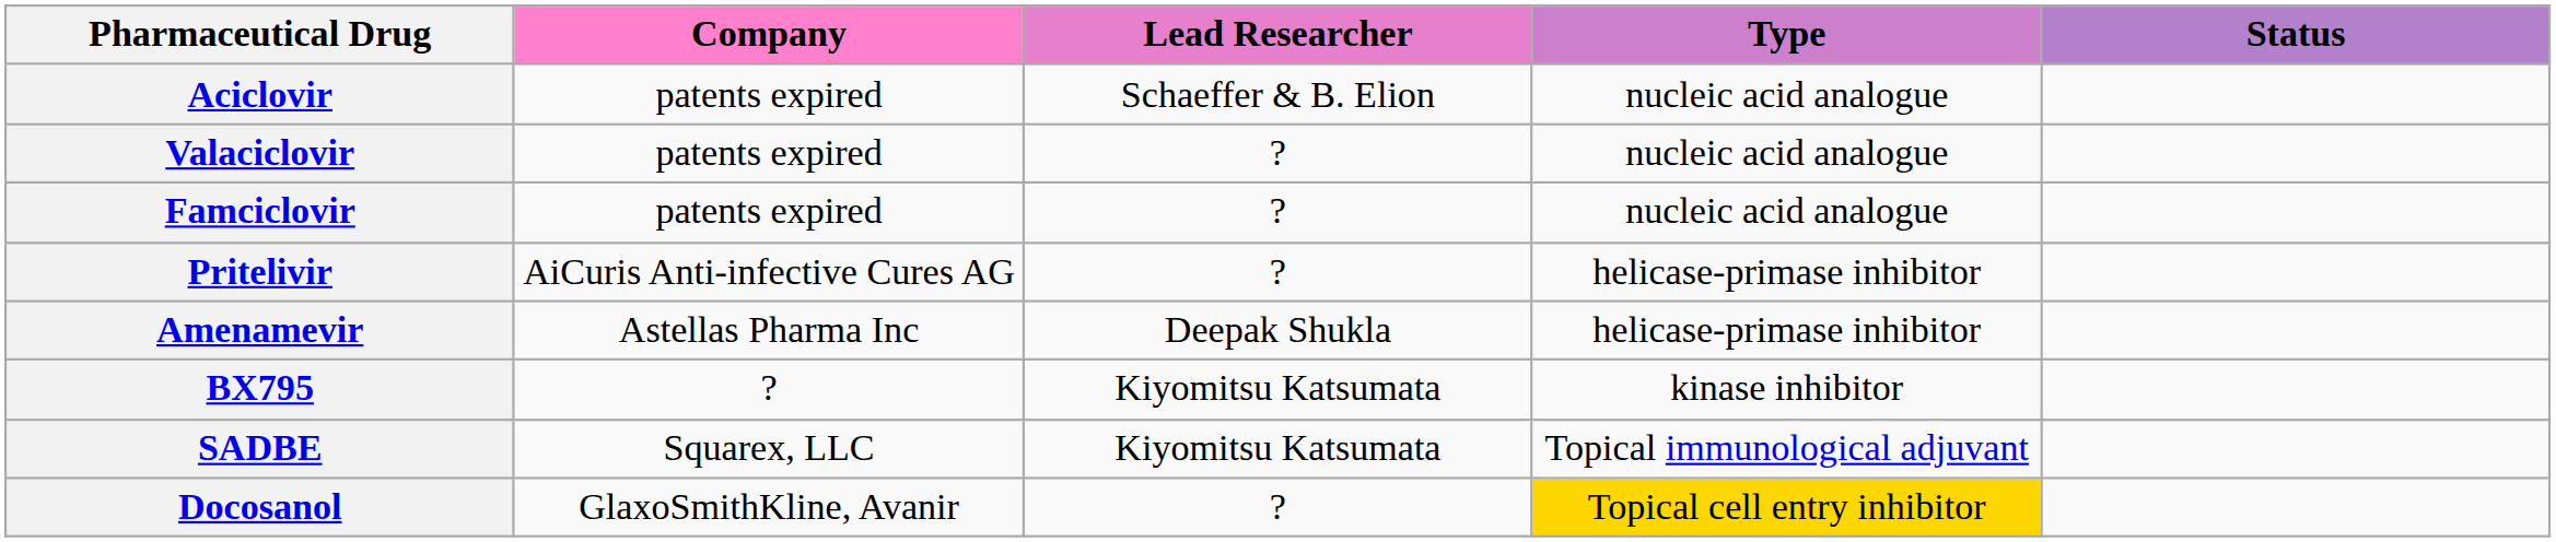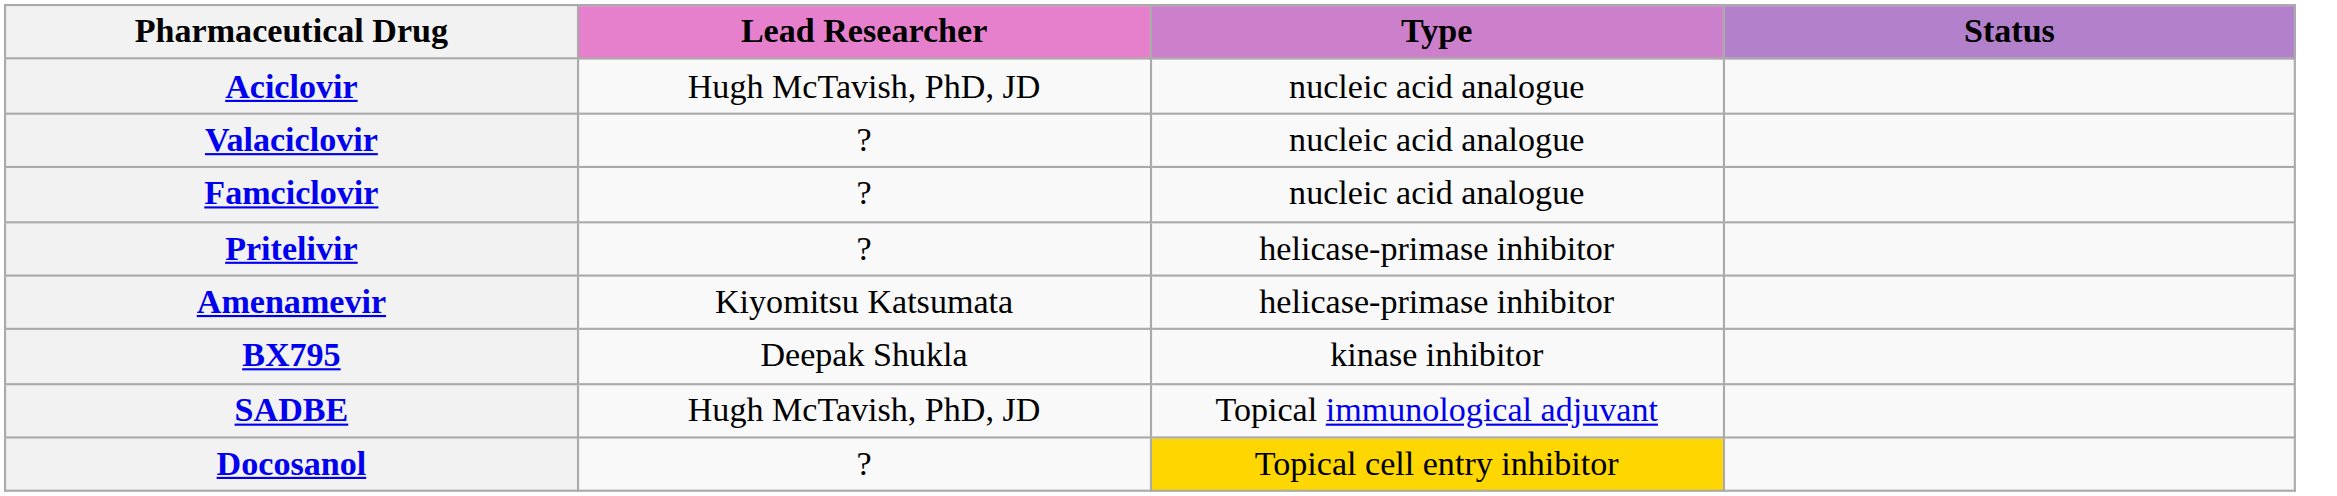- column: Company | patents expired | patents expired | patents expired | AiCuris Anti-infective Cures AG | Astellas Pharma Inc | ? | Squarex, LLC | GlaxoSmithKline, Avanir
Aciclovir | Lead Researcher: Schaeffer & B. Elion -> Hugh McTavish, PhD, JD
Amenamevir | Lead Researcher: Deepak Shukla -> Kiyomitsu Katsumata
BX795 | Lead Researcher: Kiyomitsu Katsumata -> Deepak Shukla
SADBE | Lead Researcher: Kiyomitsu Katsumata -> Hugh McTavish, PhD, JD
